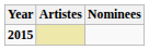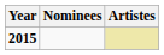columns swapped: Artistes <-> Nominees
